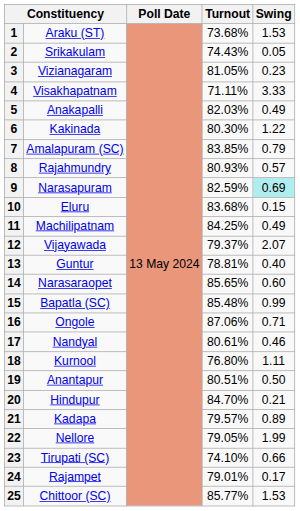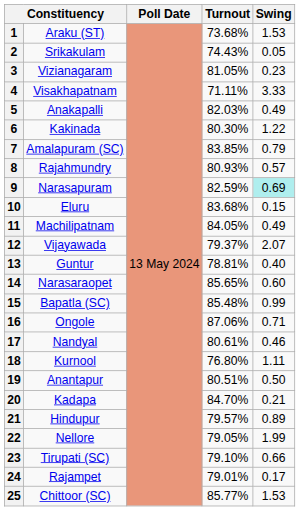11 | Turnout: 84.25% -> 84.05%
20 | column 2: Hindupur -> Kadapa
21 | column 2: Kadapa -> Hindupur
23 | Turnout: 74.10% -> 79.10%
